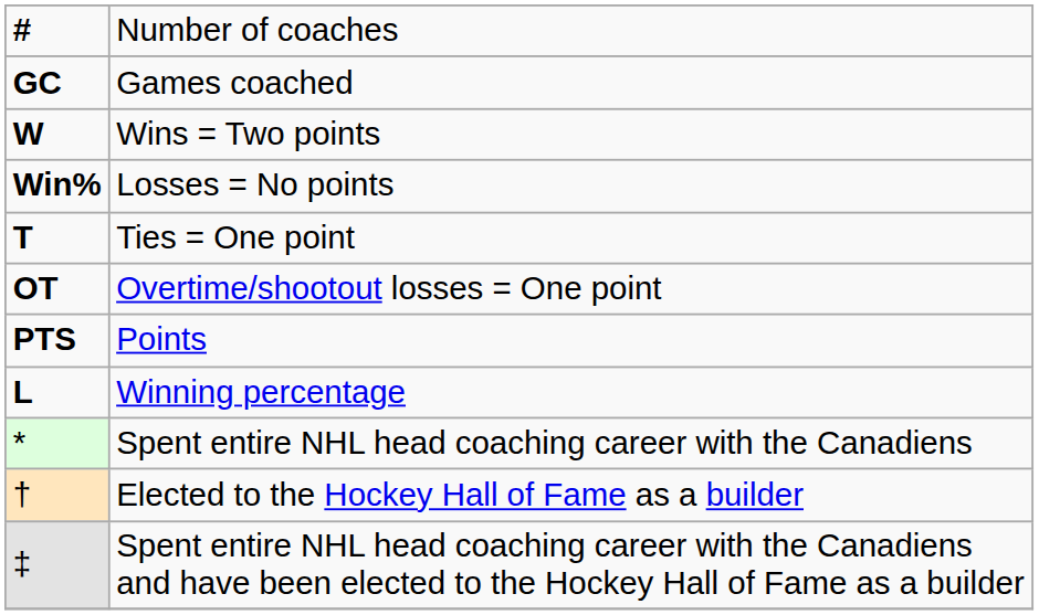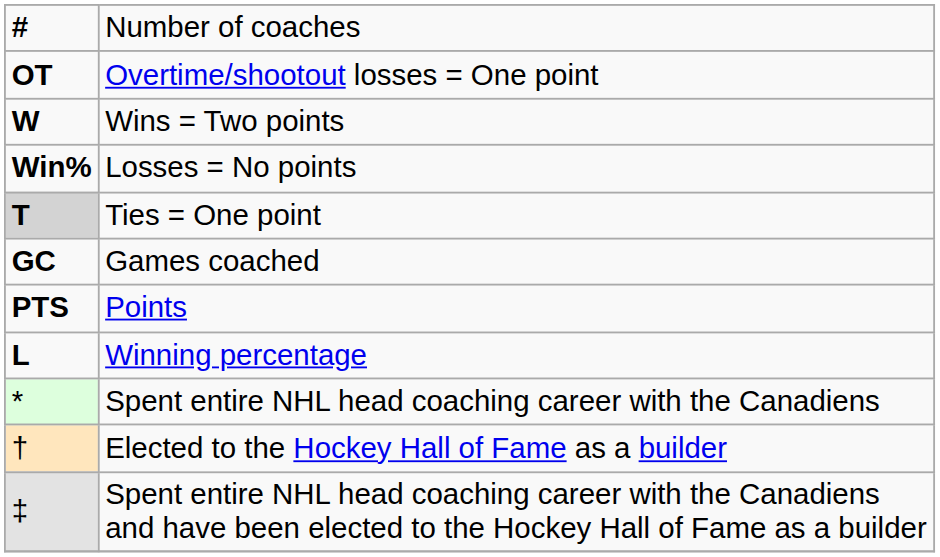rows swapped: Games coached <-> Overtime/shootout losses = One point
Ties = One point | column 1: no background -> lightgrey background
